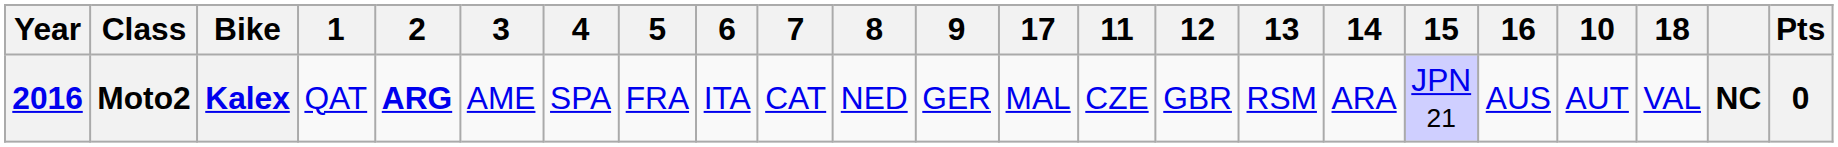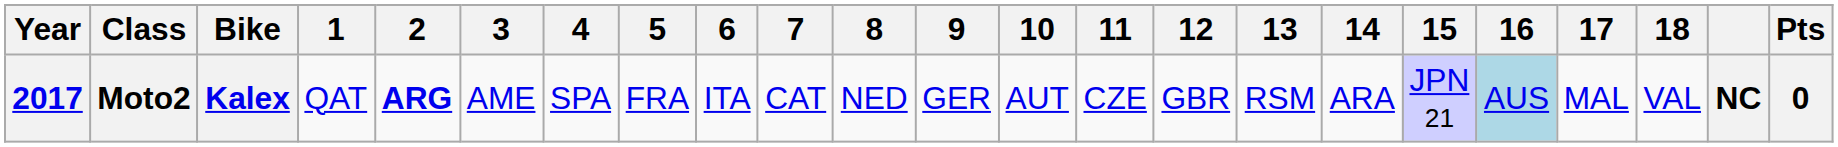columns swapped: 10 <-> 17
Moto2 | Year: 2016 -> 2017
Moto2 | 16: no background -> lightblue background
